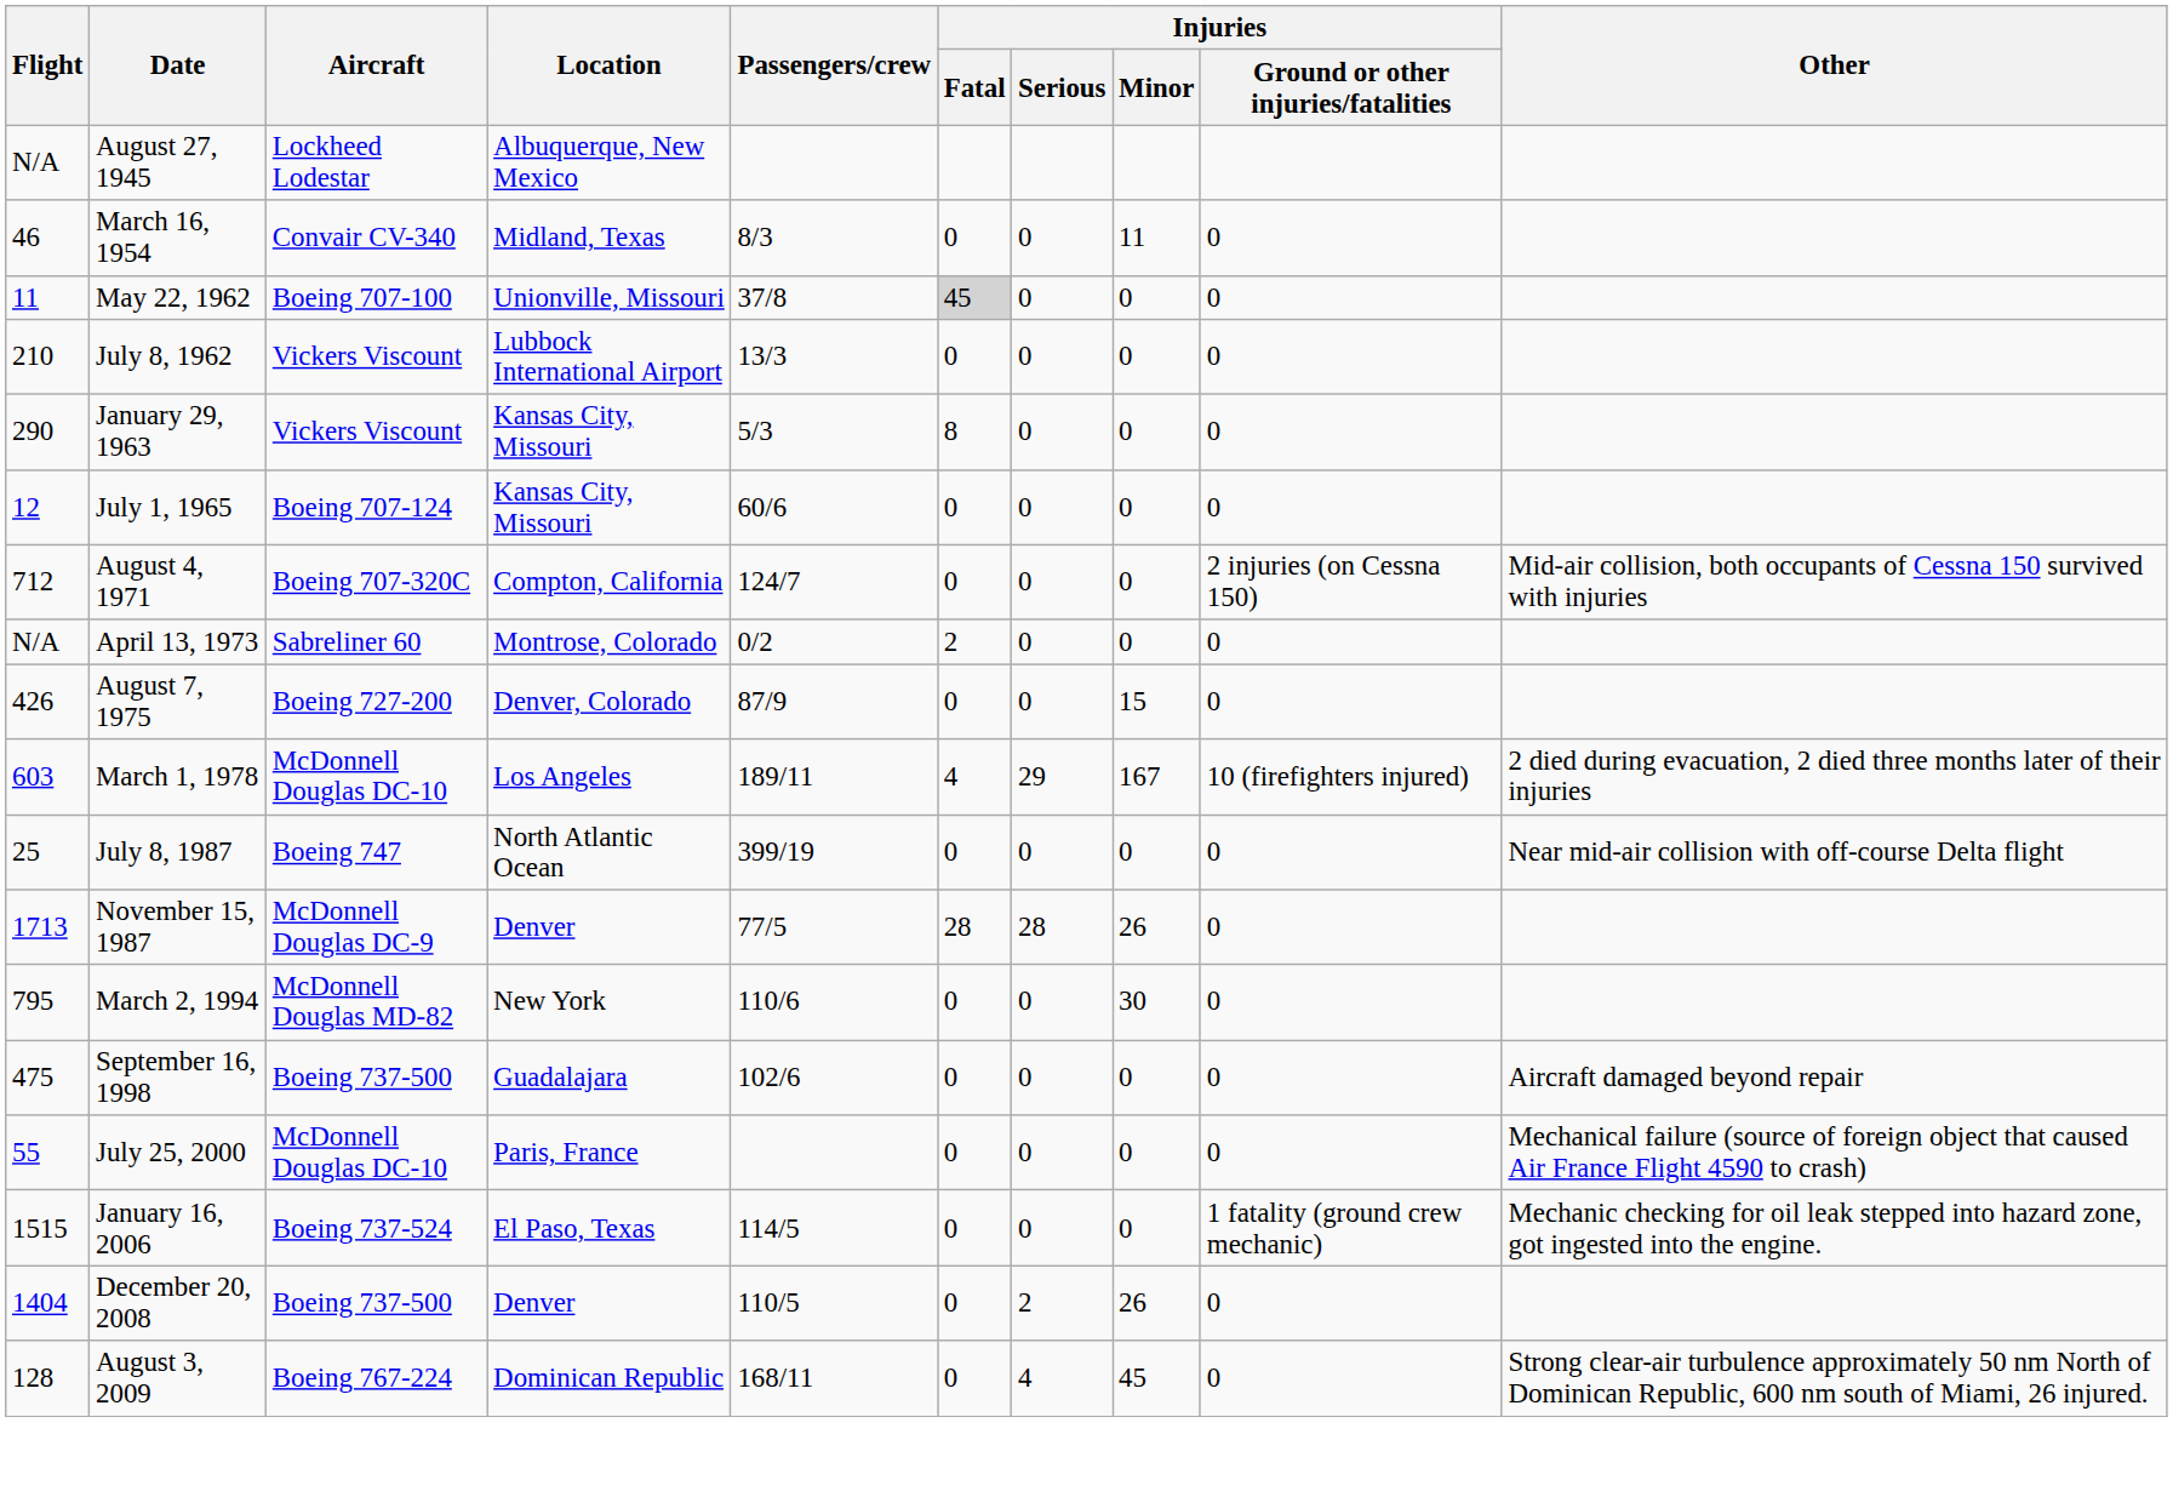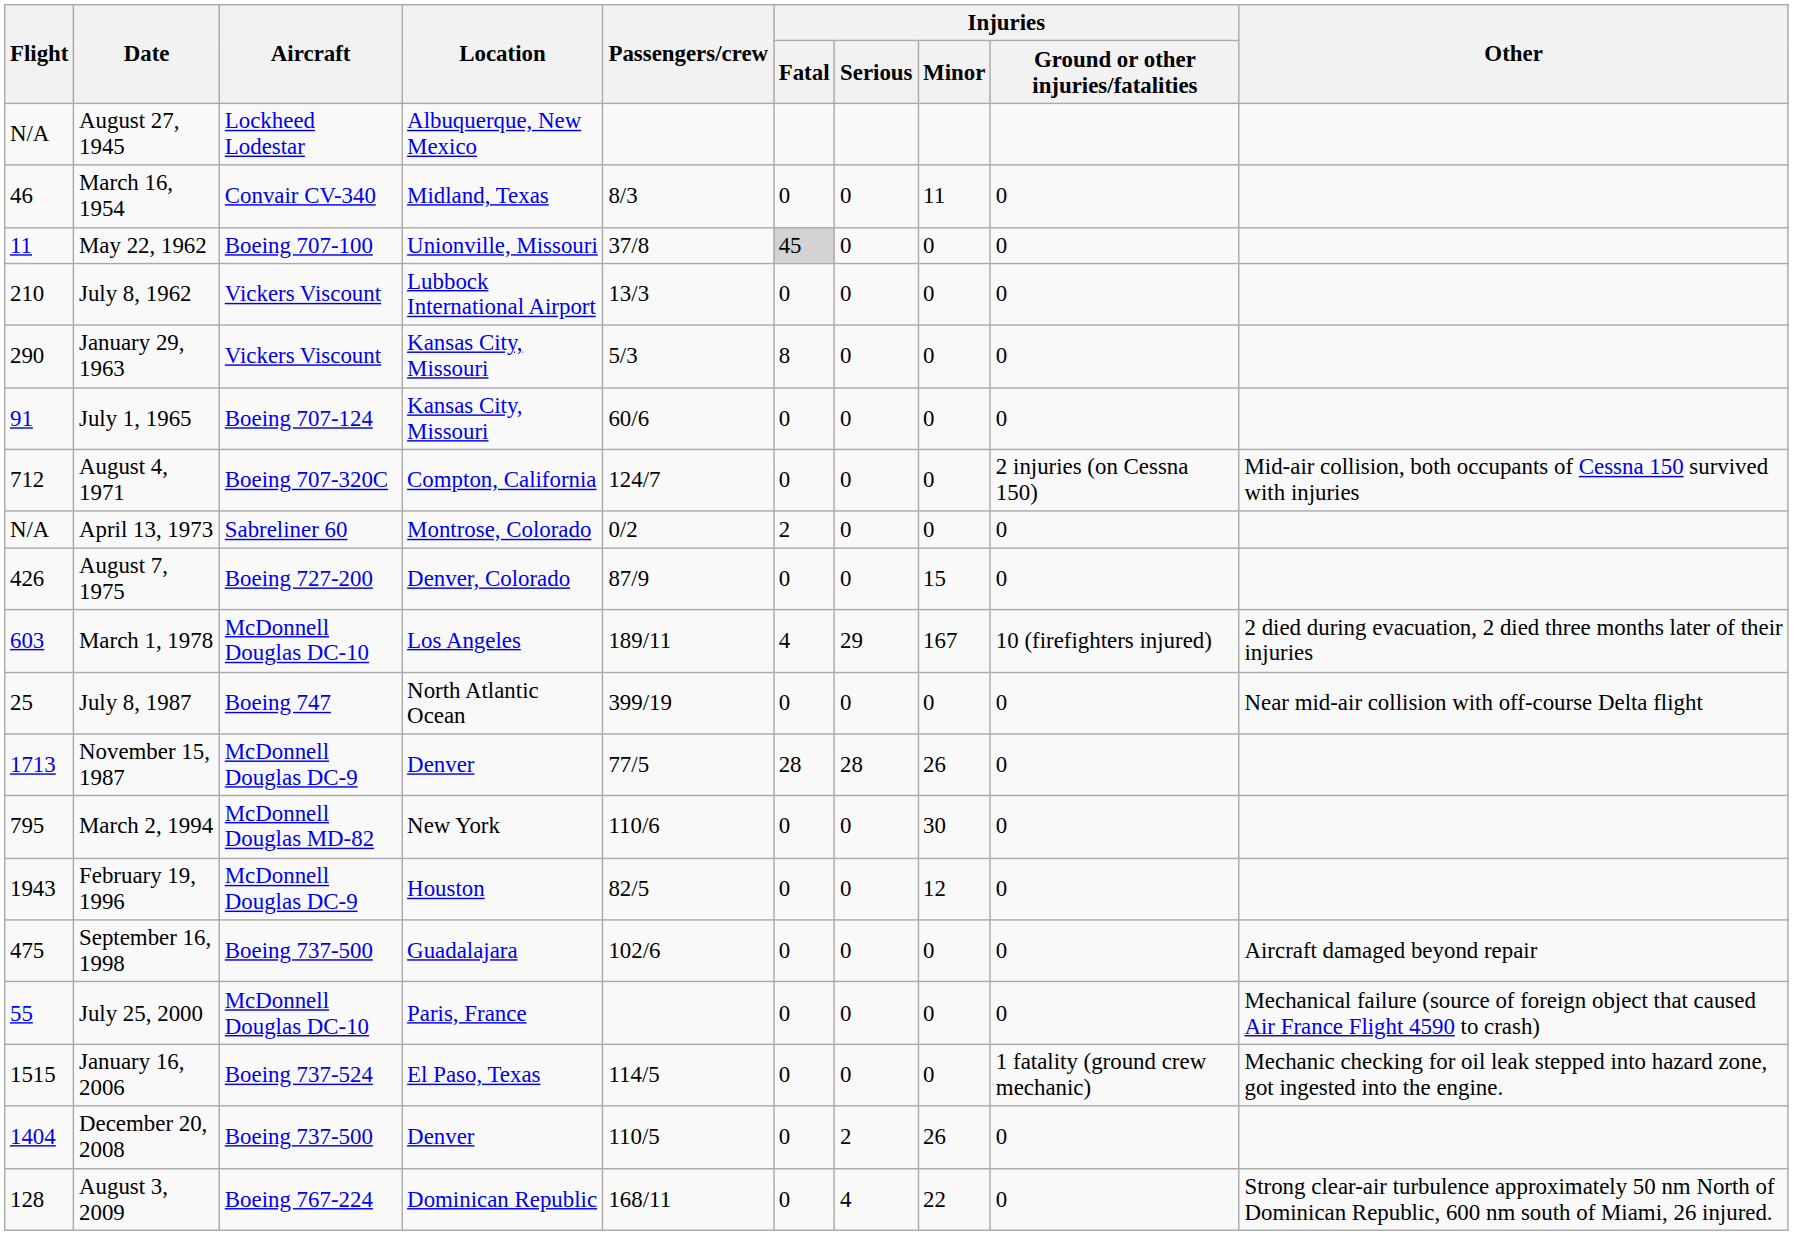July 1, 1965 | Flight: 12 -> 91
+ row: 1943 | February 19, 1996 | McDonnell Douglas DC-9 | Houston | 82/5 | 0 | 0 | 12 | 0
August 3, 2009 | Injuries / Minor: 45 -> 22
